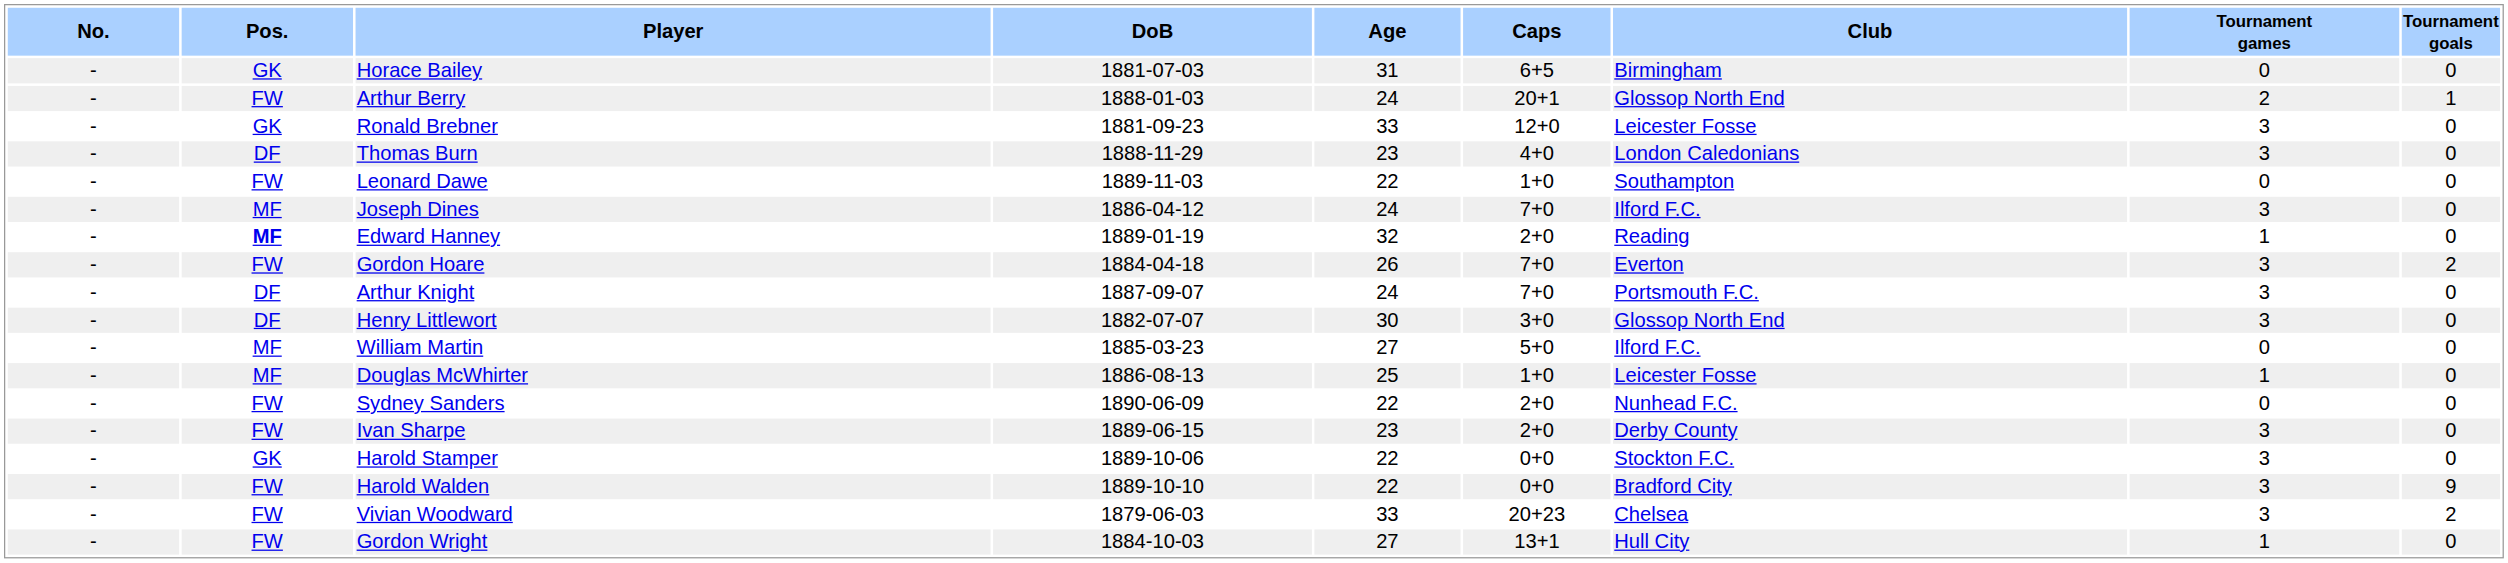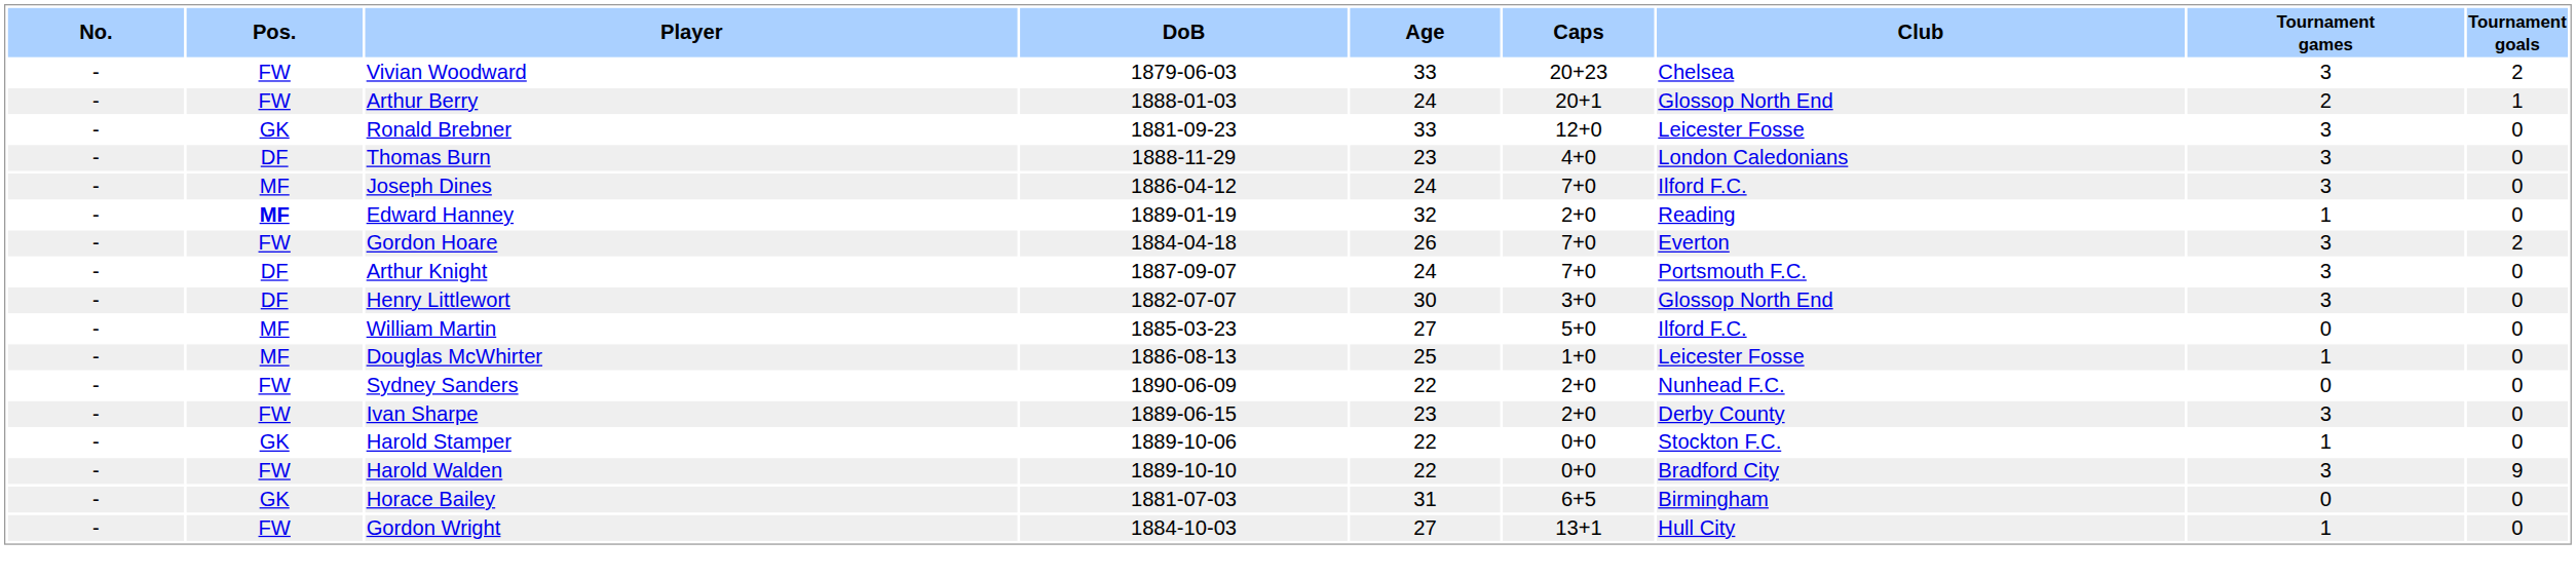rows swapped: Horace Bailey <-> Vivian Woodward
- row: - | FW | Leonard Dawe | 1889-11-03 | 22 | 1+0 | Southampton | 0 | 0
Harold Stamper | Tournament games: 3 -> 1
